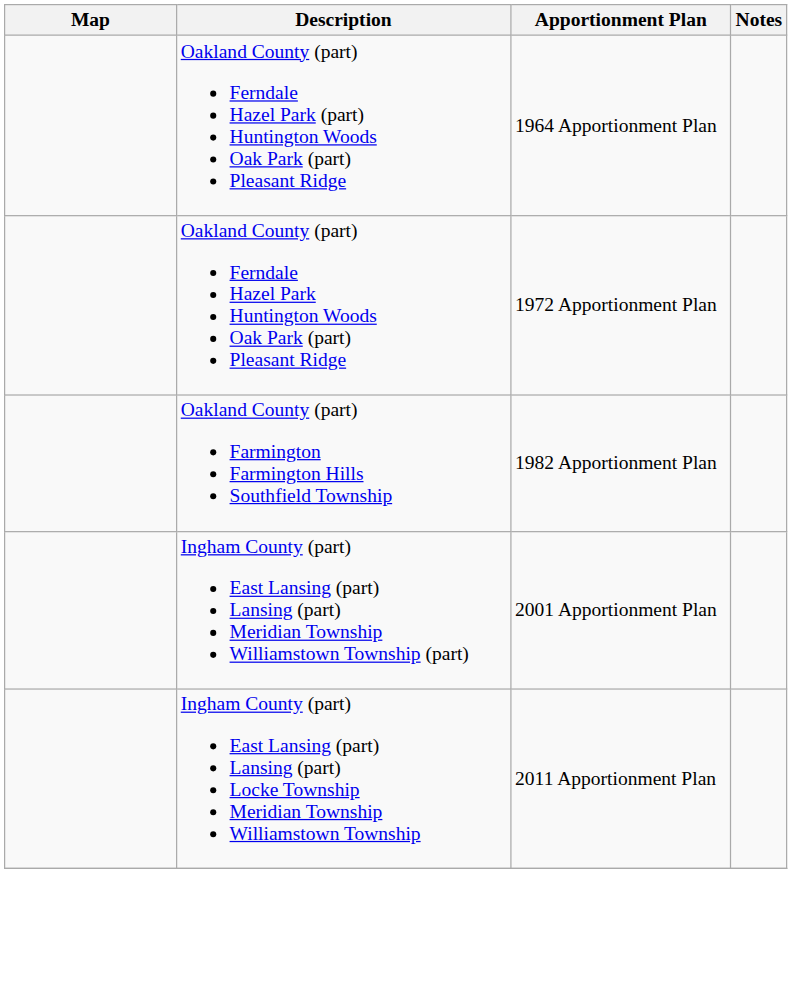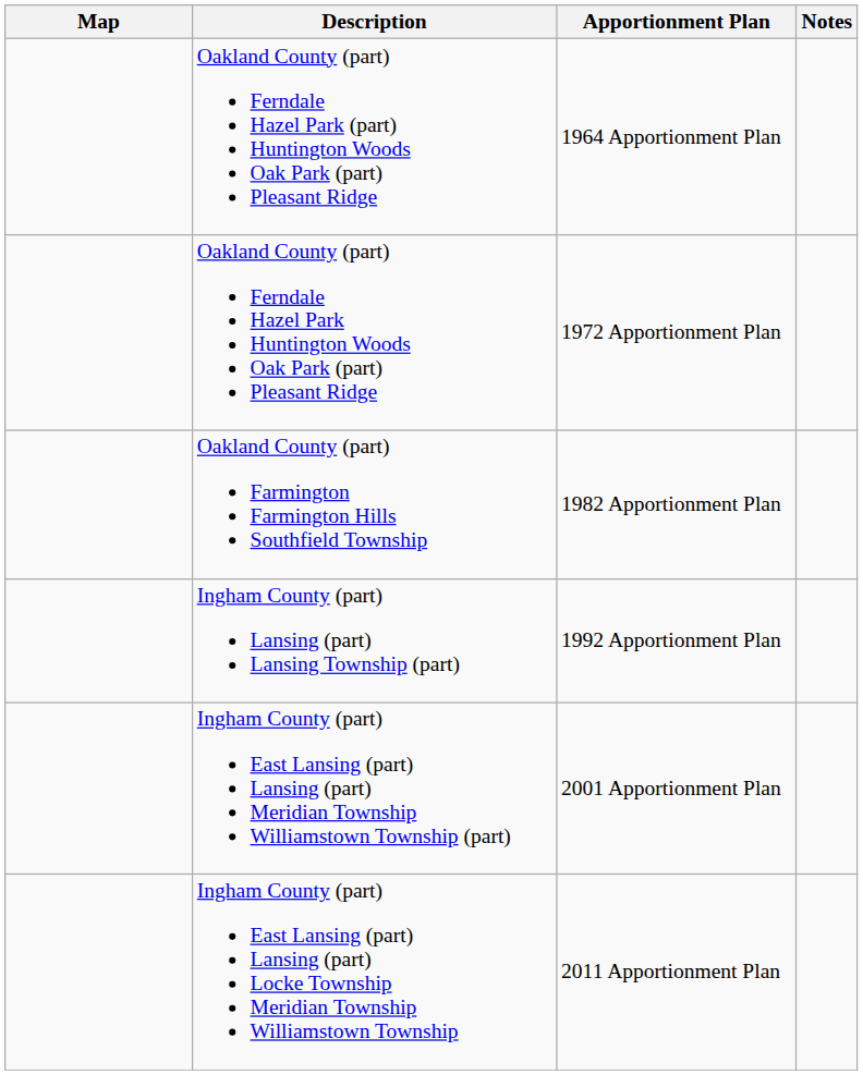+ row: Ingham County (part) Lansing (part) Lansing Township (part) | 1992 Apportionment Plan
